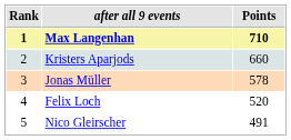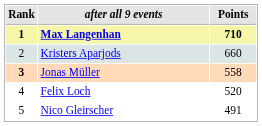Jonas Müller | Rank: normal -> bold
Jonas Müller | Points: 578 -> 558
